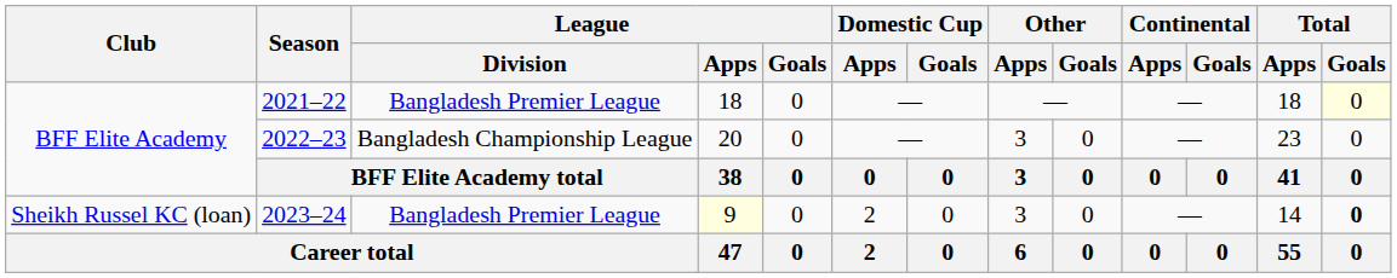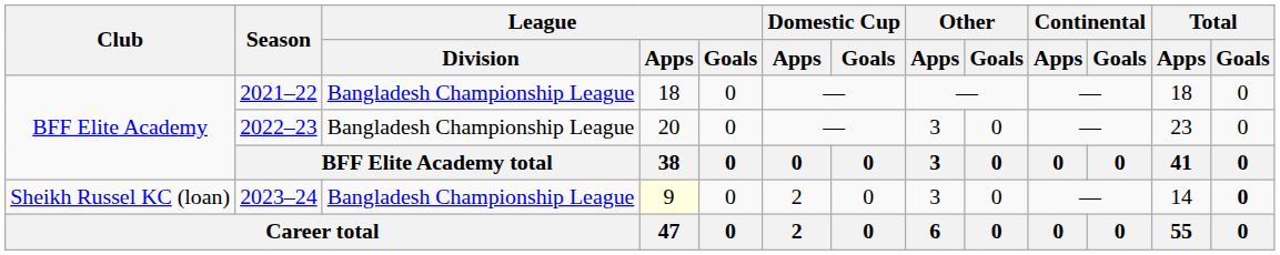2021–22 | League / Division: Bangladesh Premier League -> Bangladesh Championship League
2021–22 | Total / Goals: lightyellow background -> no background
2023–24 | League / Division: Bangladesh Premier League -> Bangladesh Championship League
